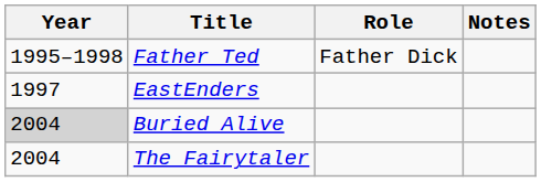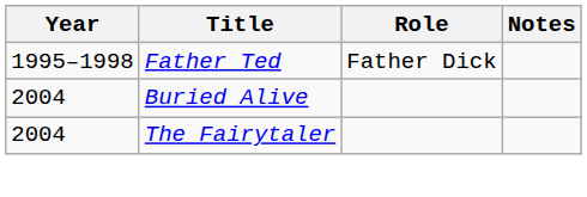- row: 1997 | EastEnders
Buried Alive | Year: lightgrey background -> no background
